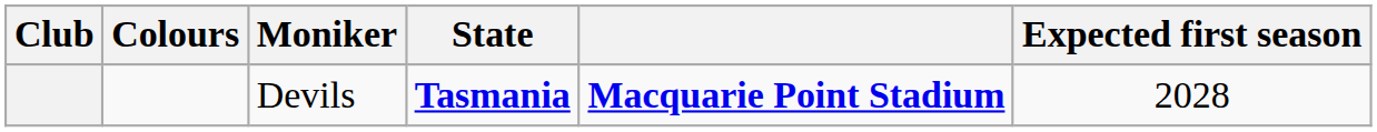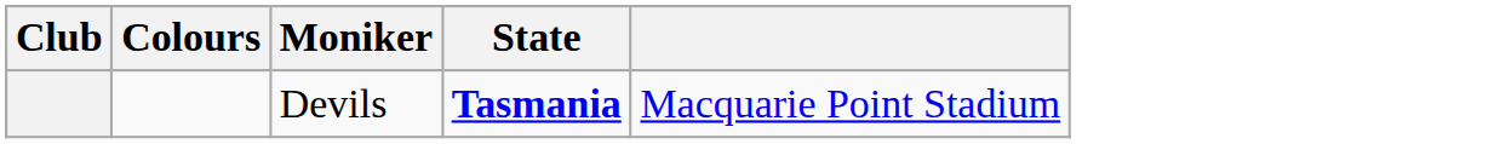- column: Expected first season | 2028
Devils | column 5: bold -> normal
